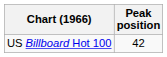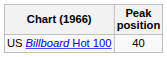US Billboard Hot 100 | Peak position: 42 -> 40
